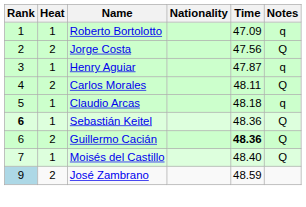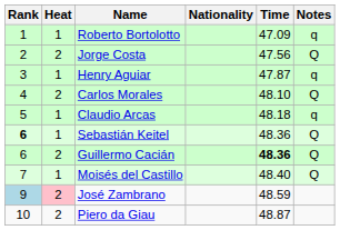Carlos Morales | Time: 48.11 -> 48.10
José Zambrano | Heat: no background -> pink background
+ row: 10 | 2 | Piero da Giau | 48.87
